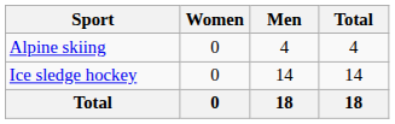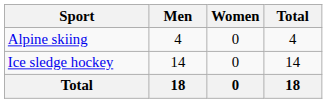columns swapped: Men <-> Women
